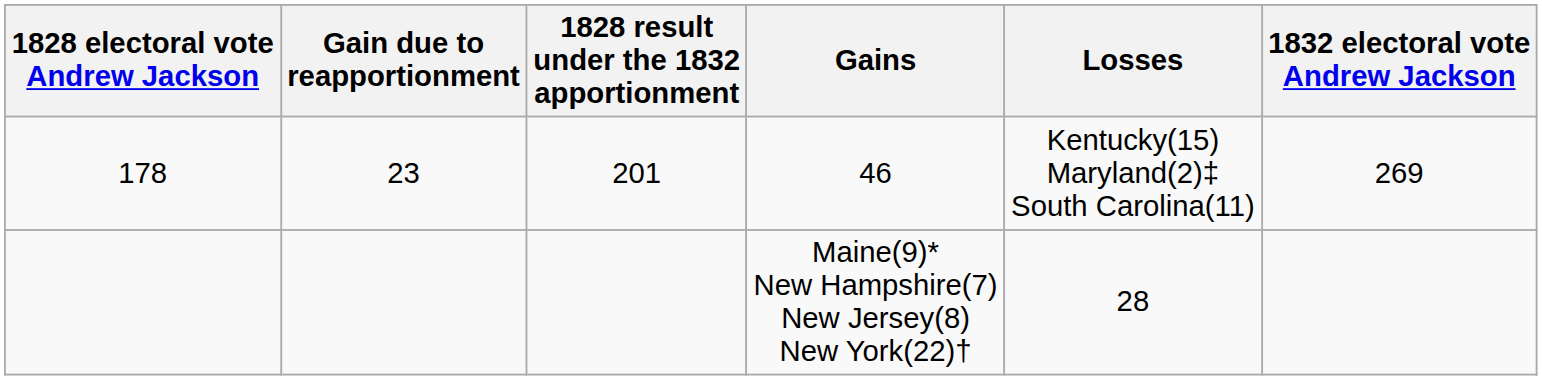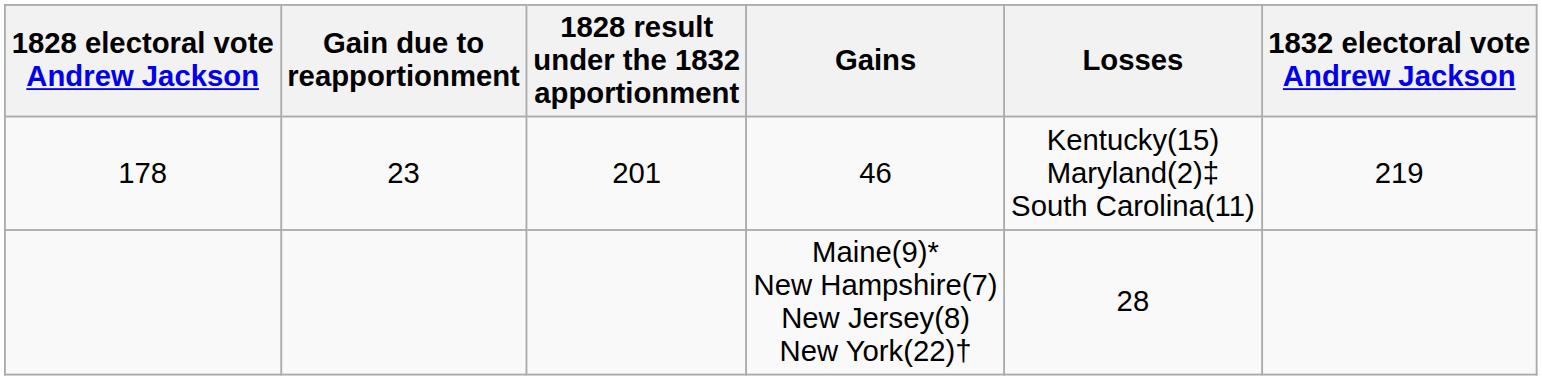46 | 1832 electoral vote Andrew Jackson: 269 -> 219
